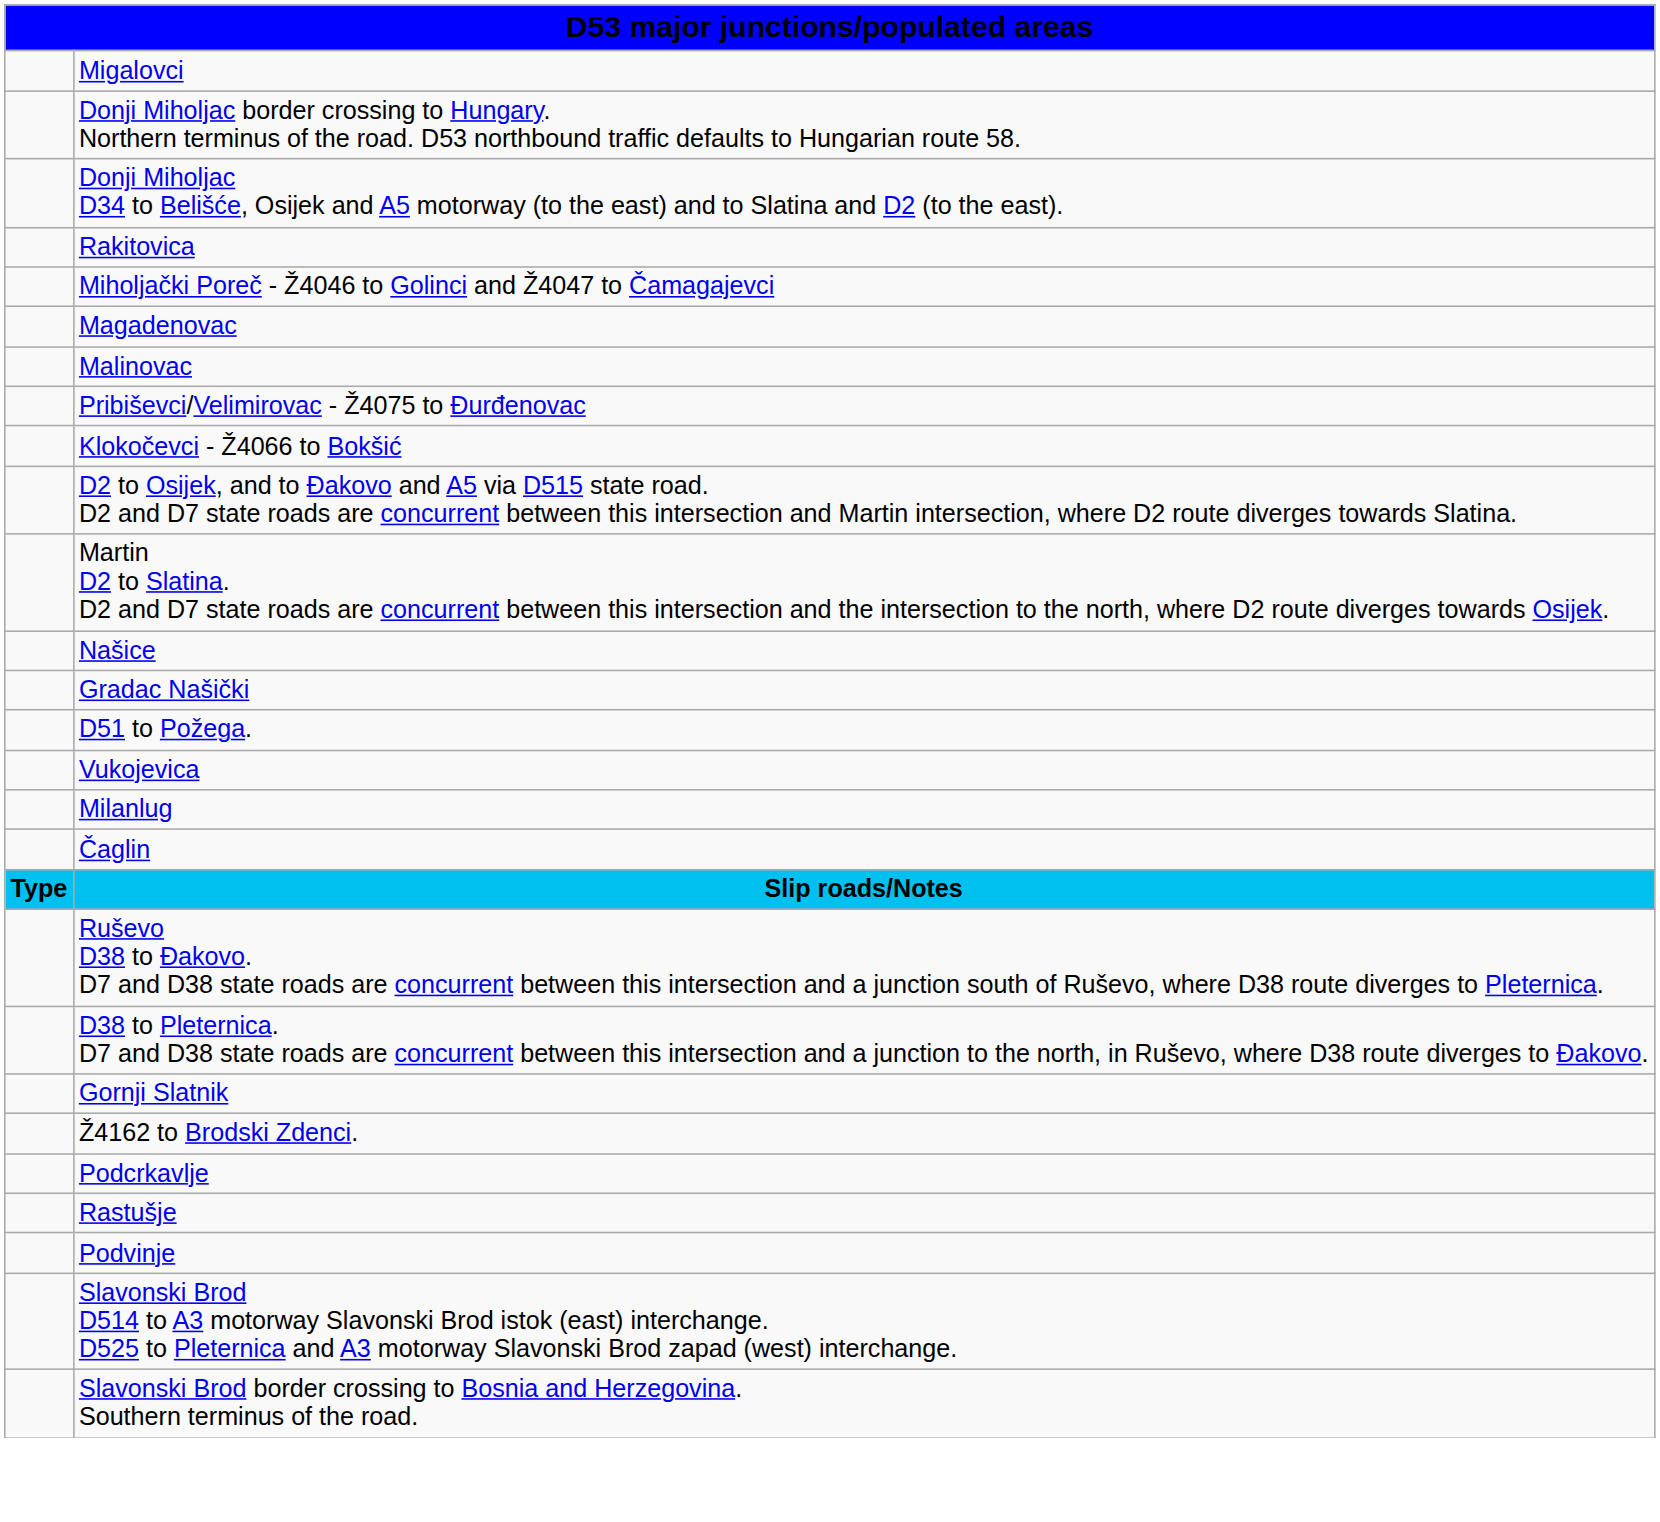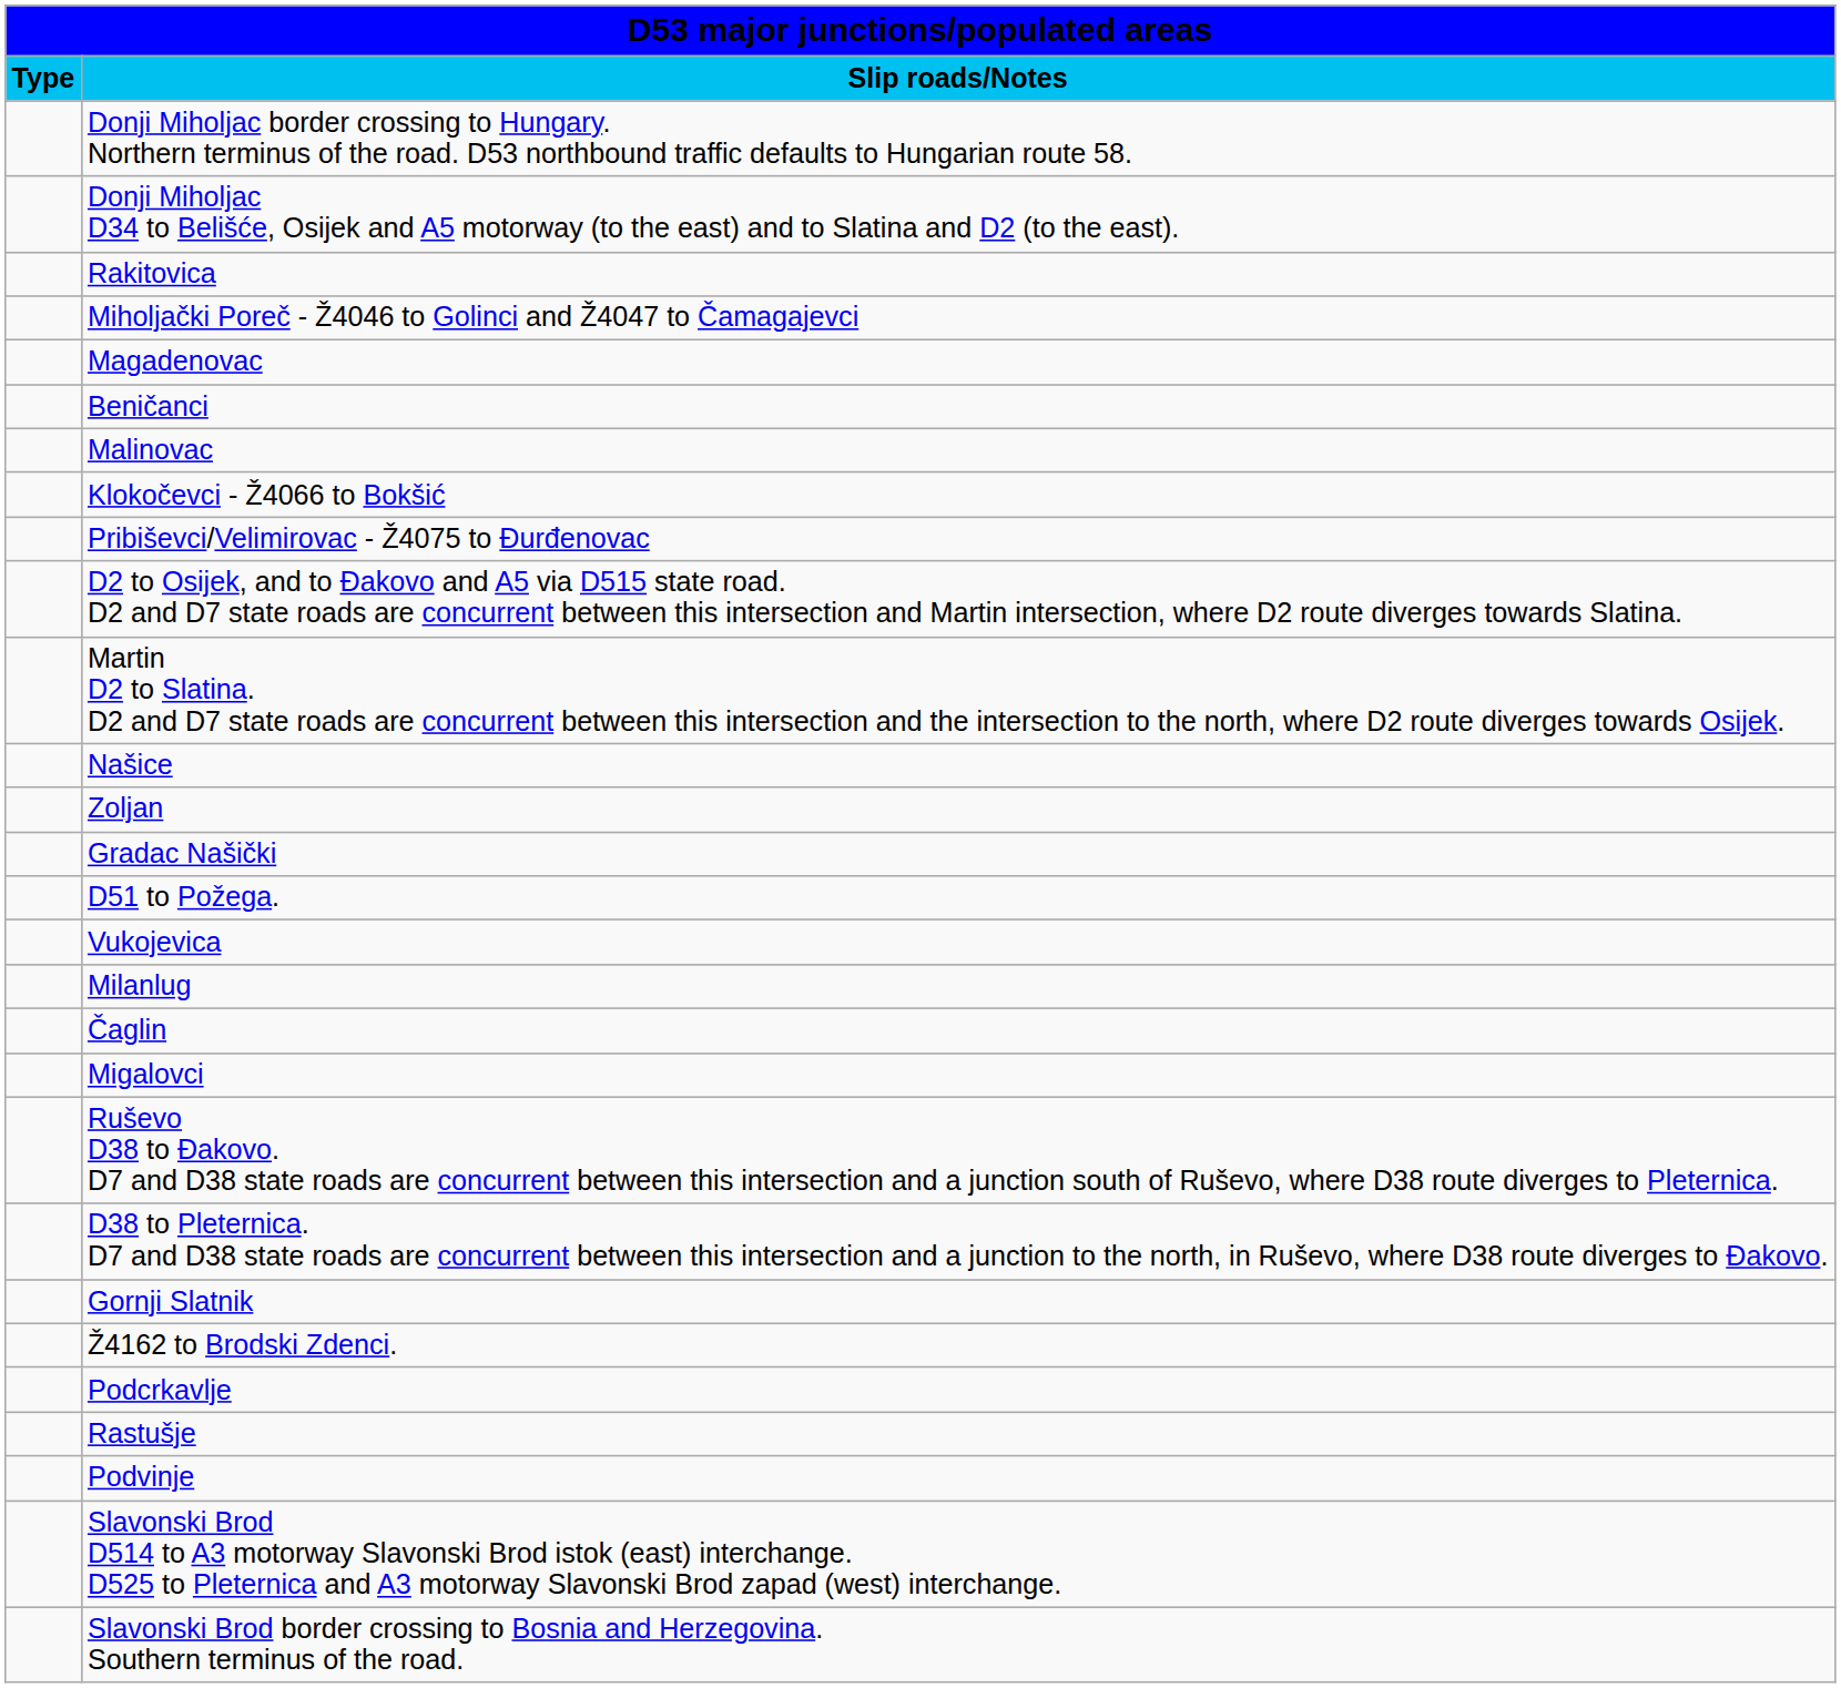rows swapped: Slip roads/Notes <-> Migalovci
+ row: Beničanci
rows swapped: Klokočevci - Ž4066 to Bokšić <-> Pribiševci/Velimirovac - Ž4075 to Đurđenovac
+ row: Zoljan
